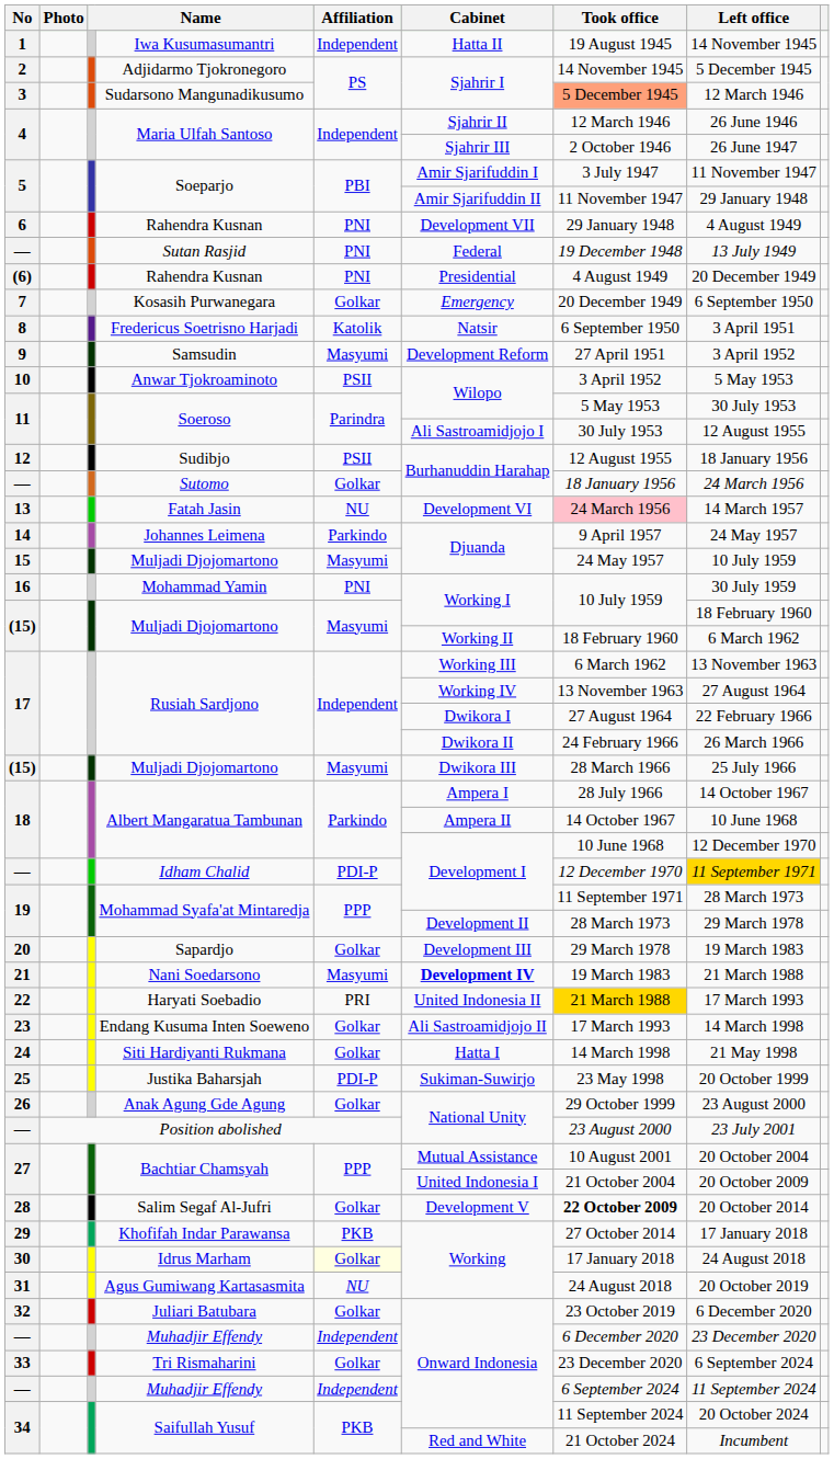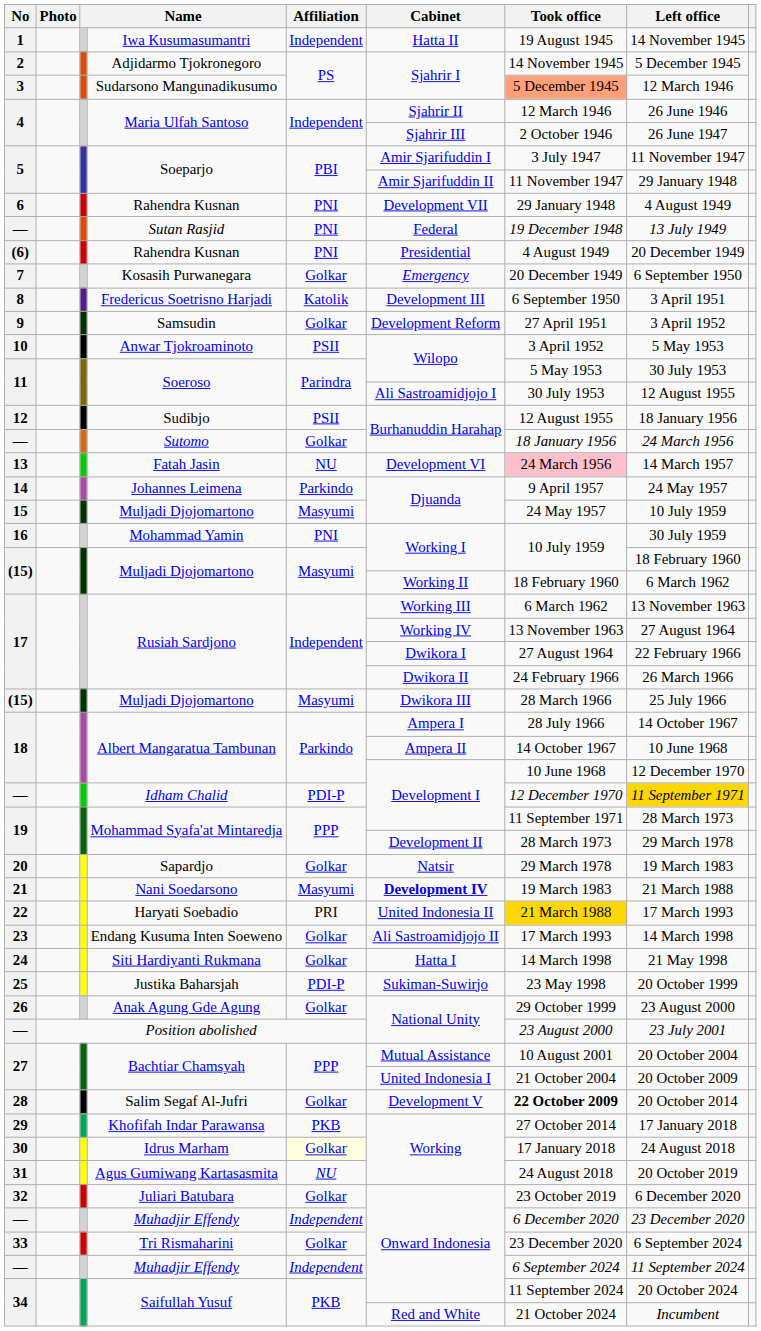Fredericus Soetrisno Harjadi | Cabinet: Natsir -> Development III
Samsudin | Affiliation: Masyumi -> Golkar
Sapardjo | Cabinet: Development III -> Natsir
